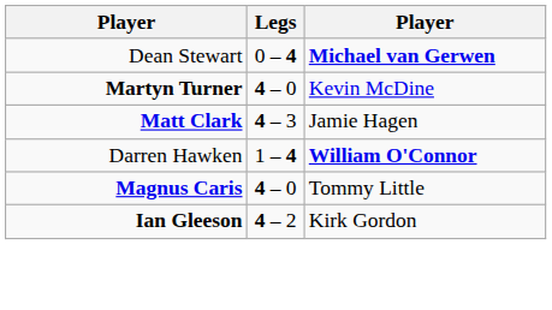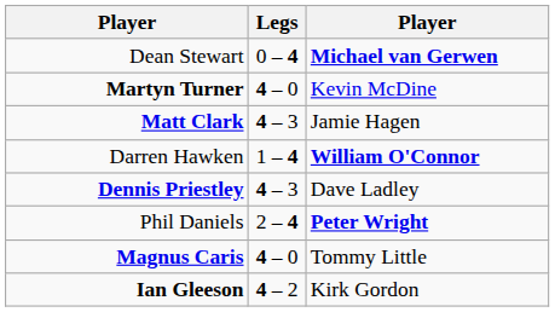+ row: Dennis Priestley | 4 – 3 | Dave Ladley
+ row: Phil Daniels | 2 – 4 | Peter Wright
